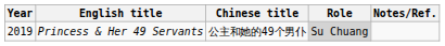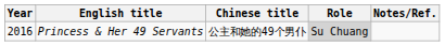Princess & Her 49 Servants | Year: 2019 -> 2016
